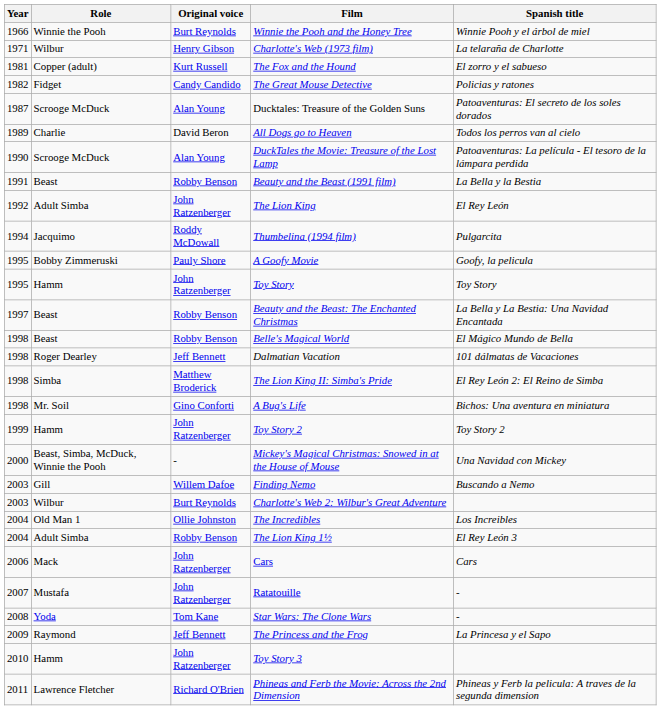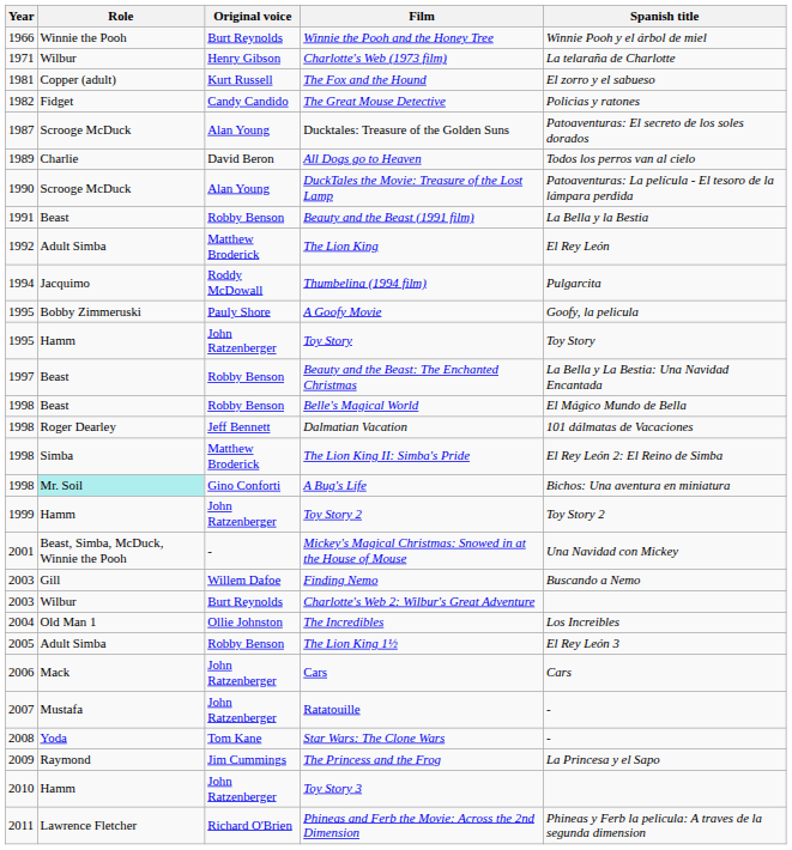The Lion King | Original voice: John Ratzenberger -> Matthew Broderick
A Bug's Life | Role: no background -> paleturquoise background
Mickey's Magical Christmas: Snowed in at the House of Mouse | Year: 2000 -> 2001
The Lion King 1½ | Year: 2004 -> 2005
The Princess and the Frog | Original voice: Jeff Bennett -> Jim Cummings
